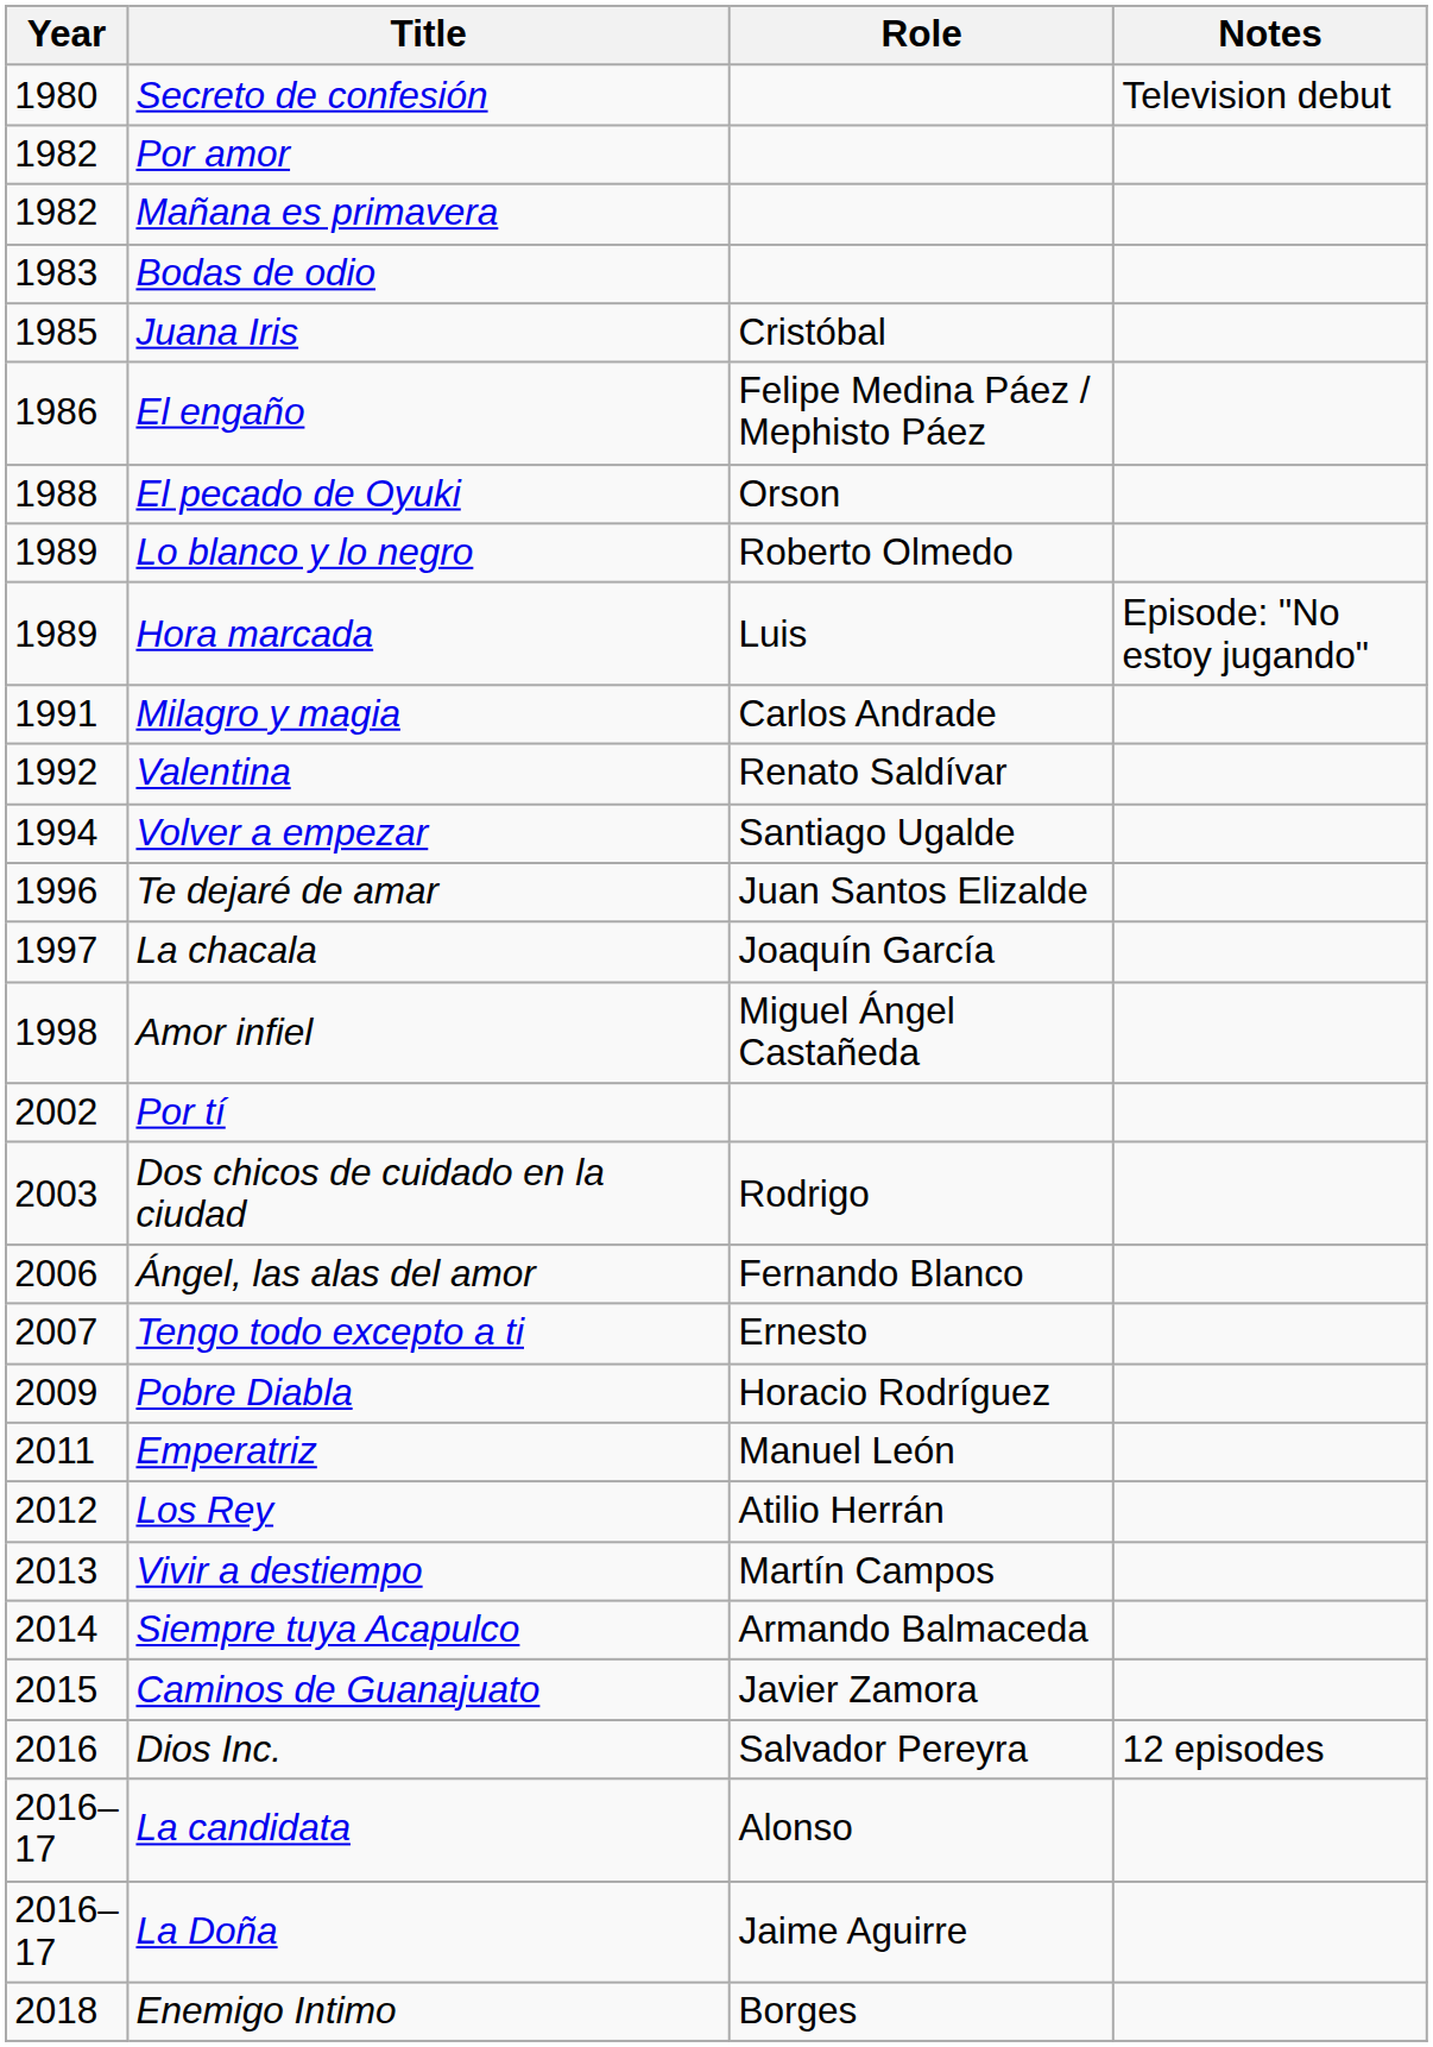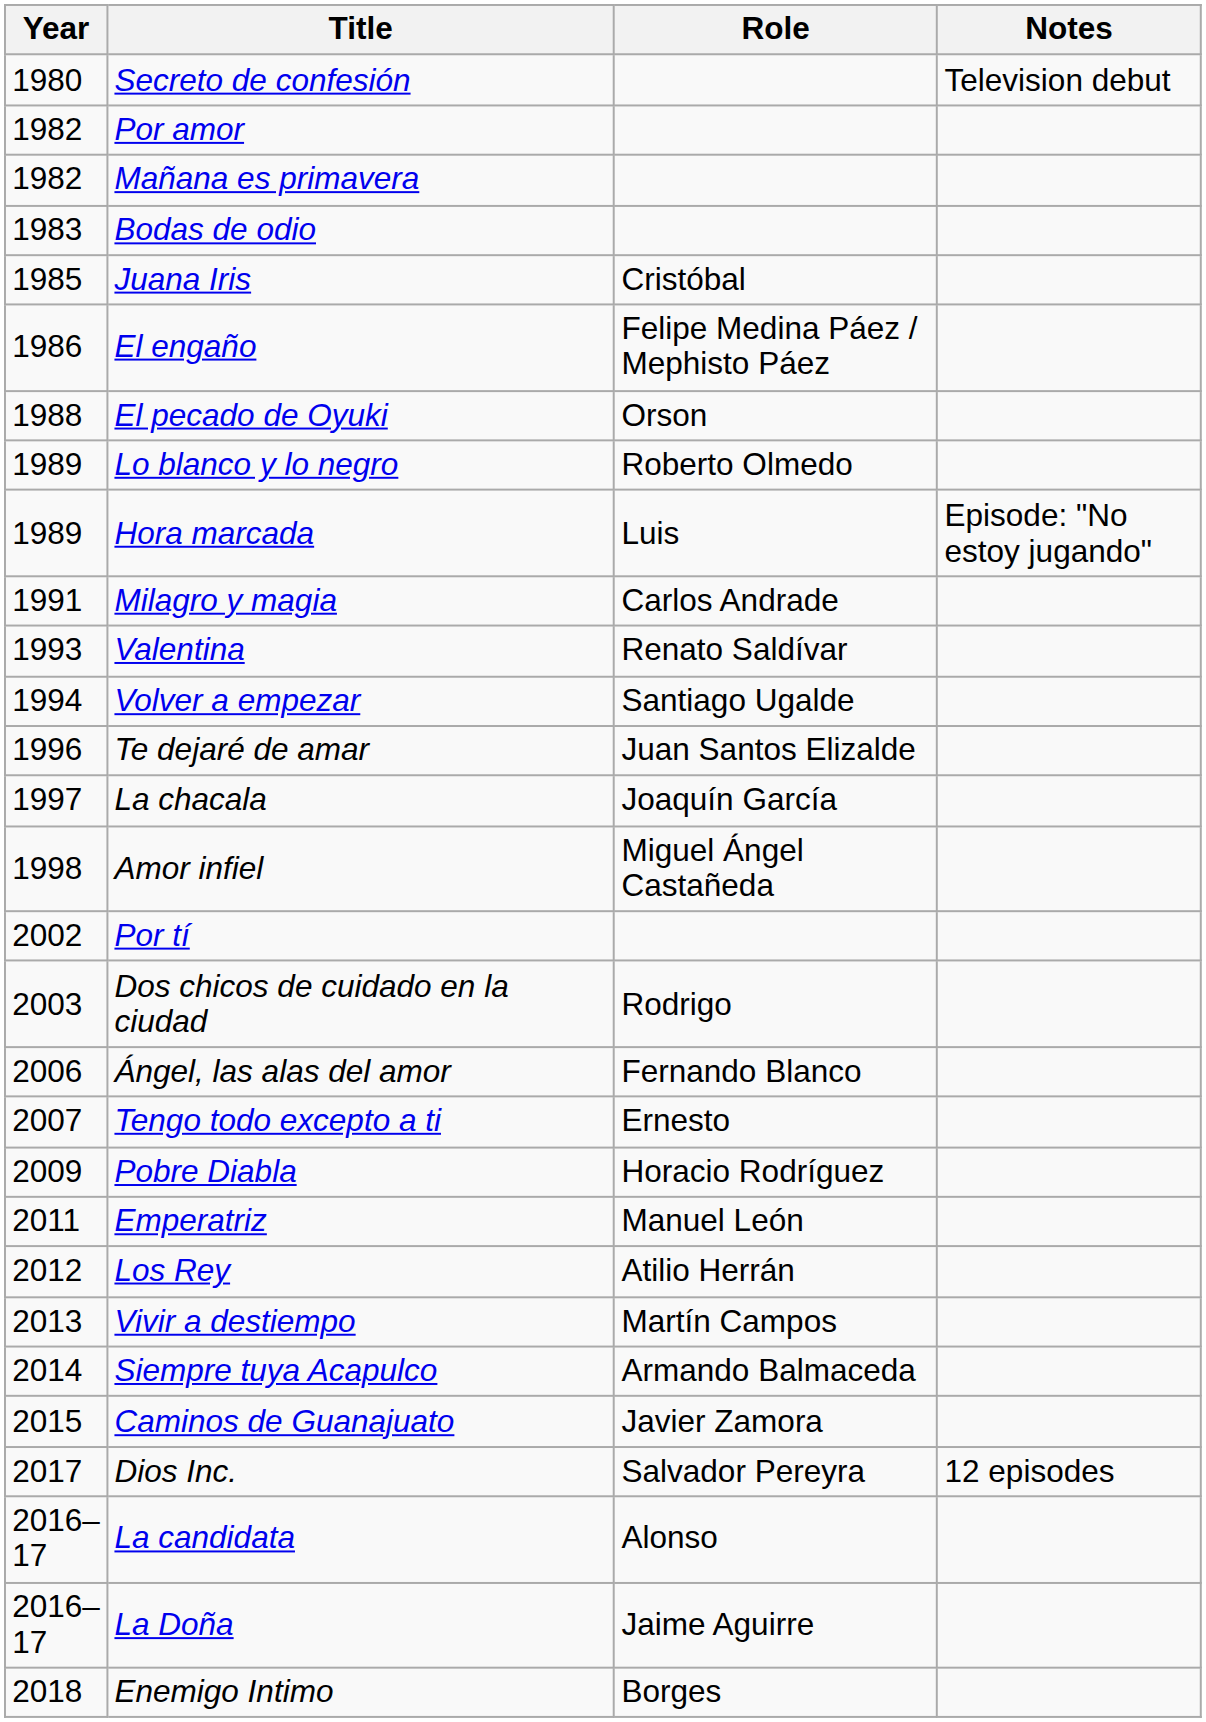Valentina | Year: 1992 -> 1993
Dios Inc. | Year: 2016 -> 2017
